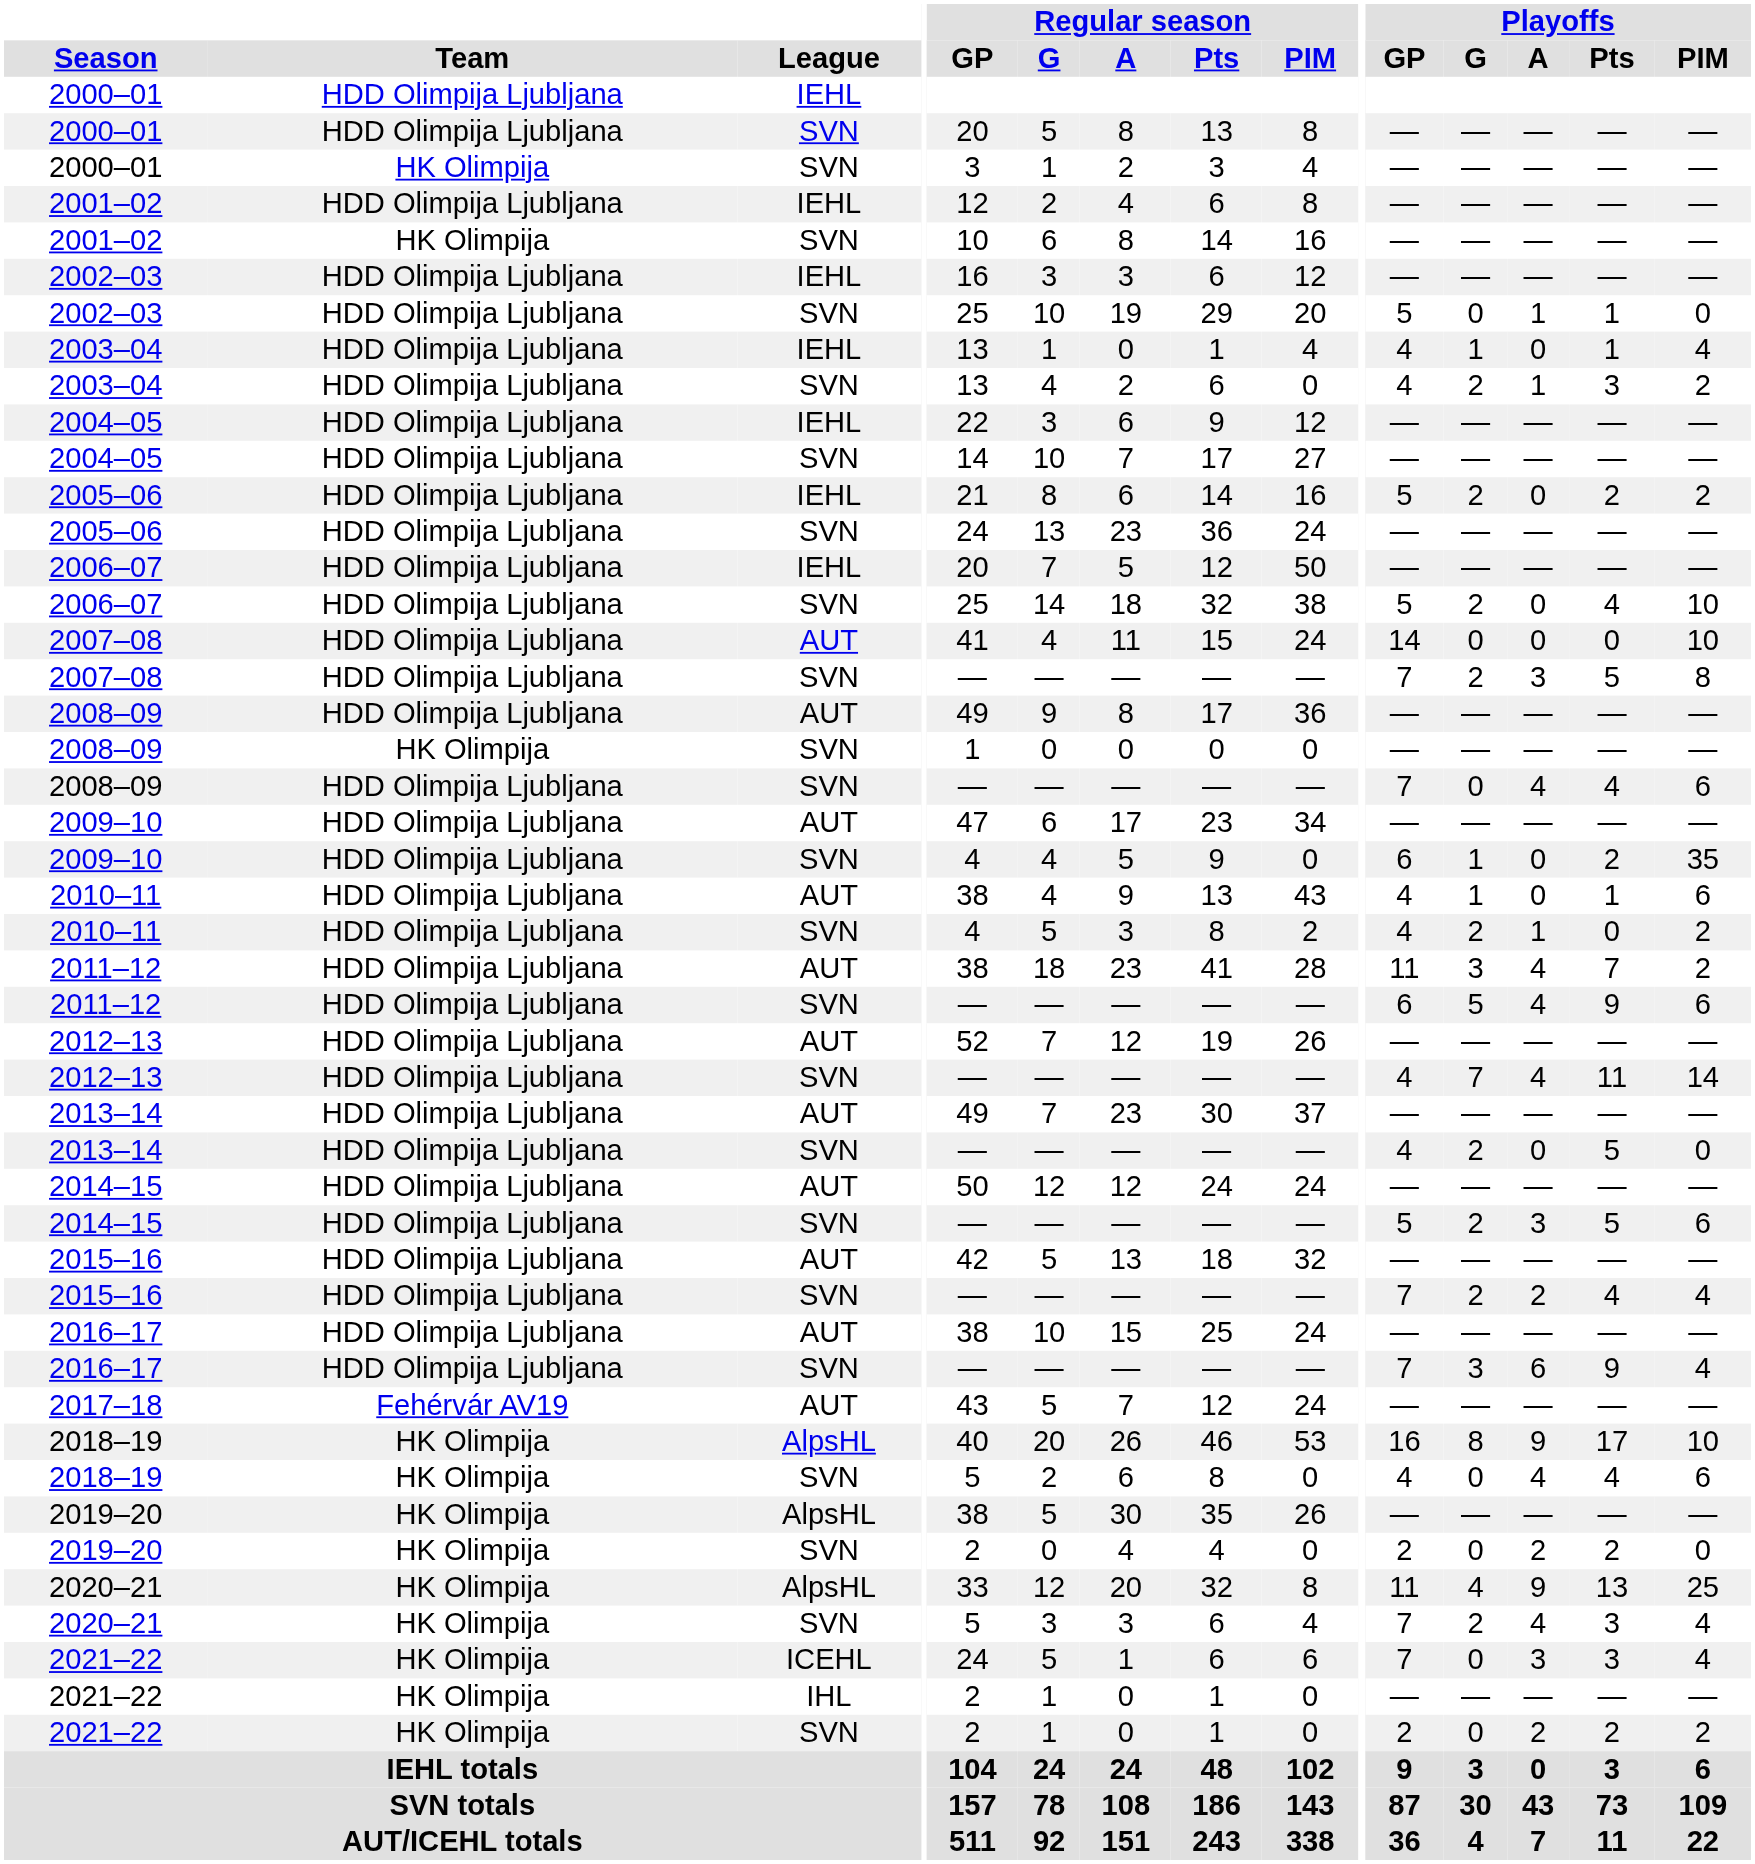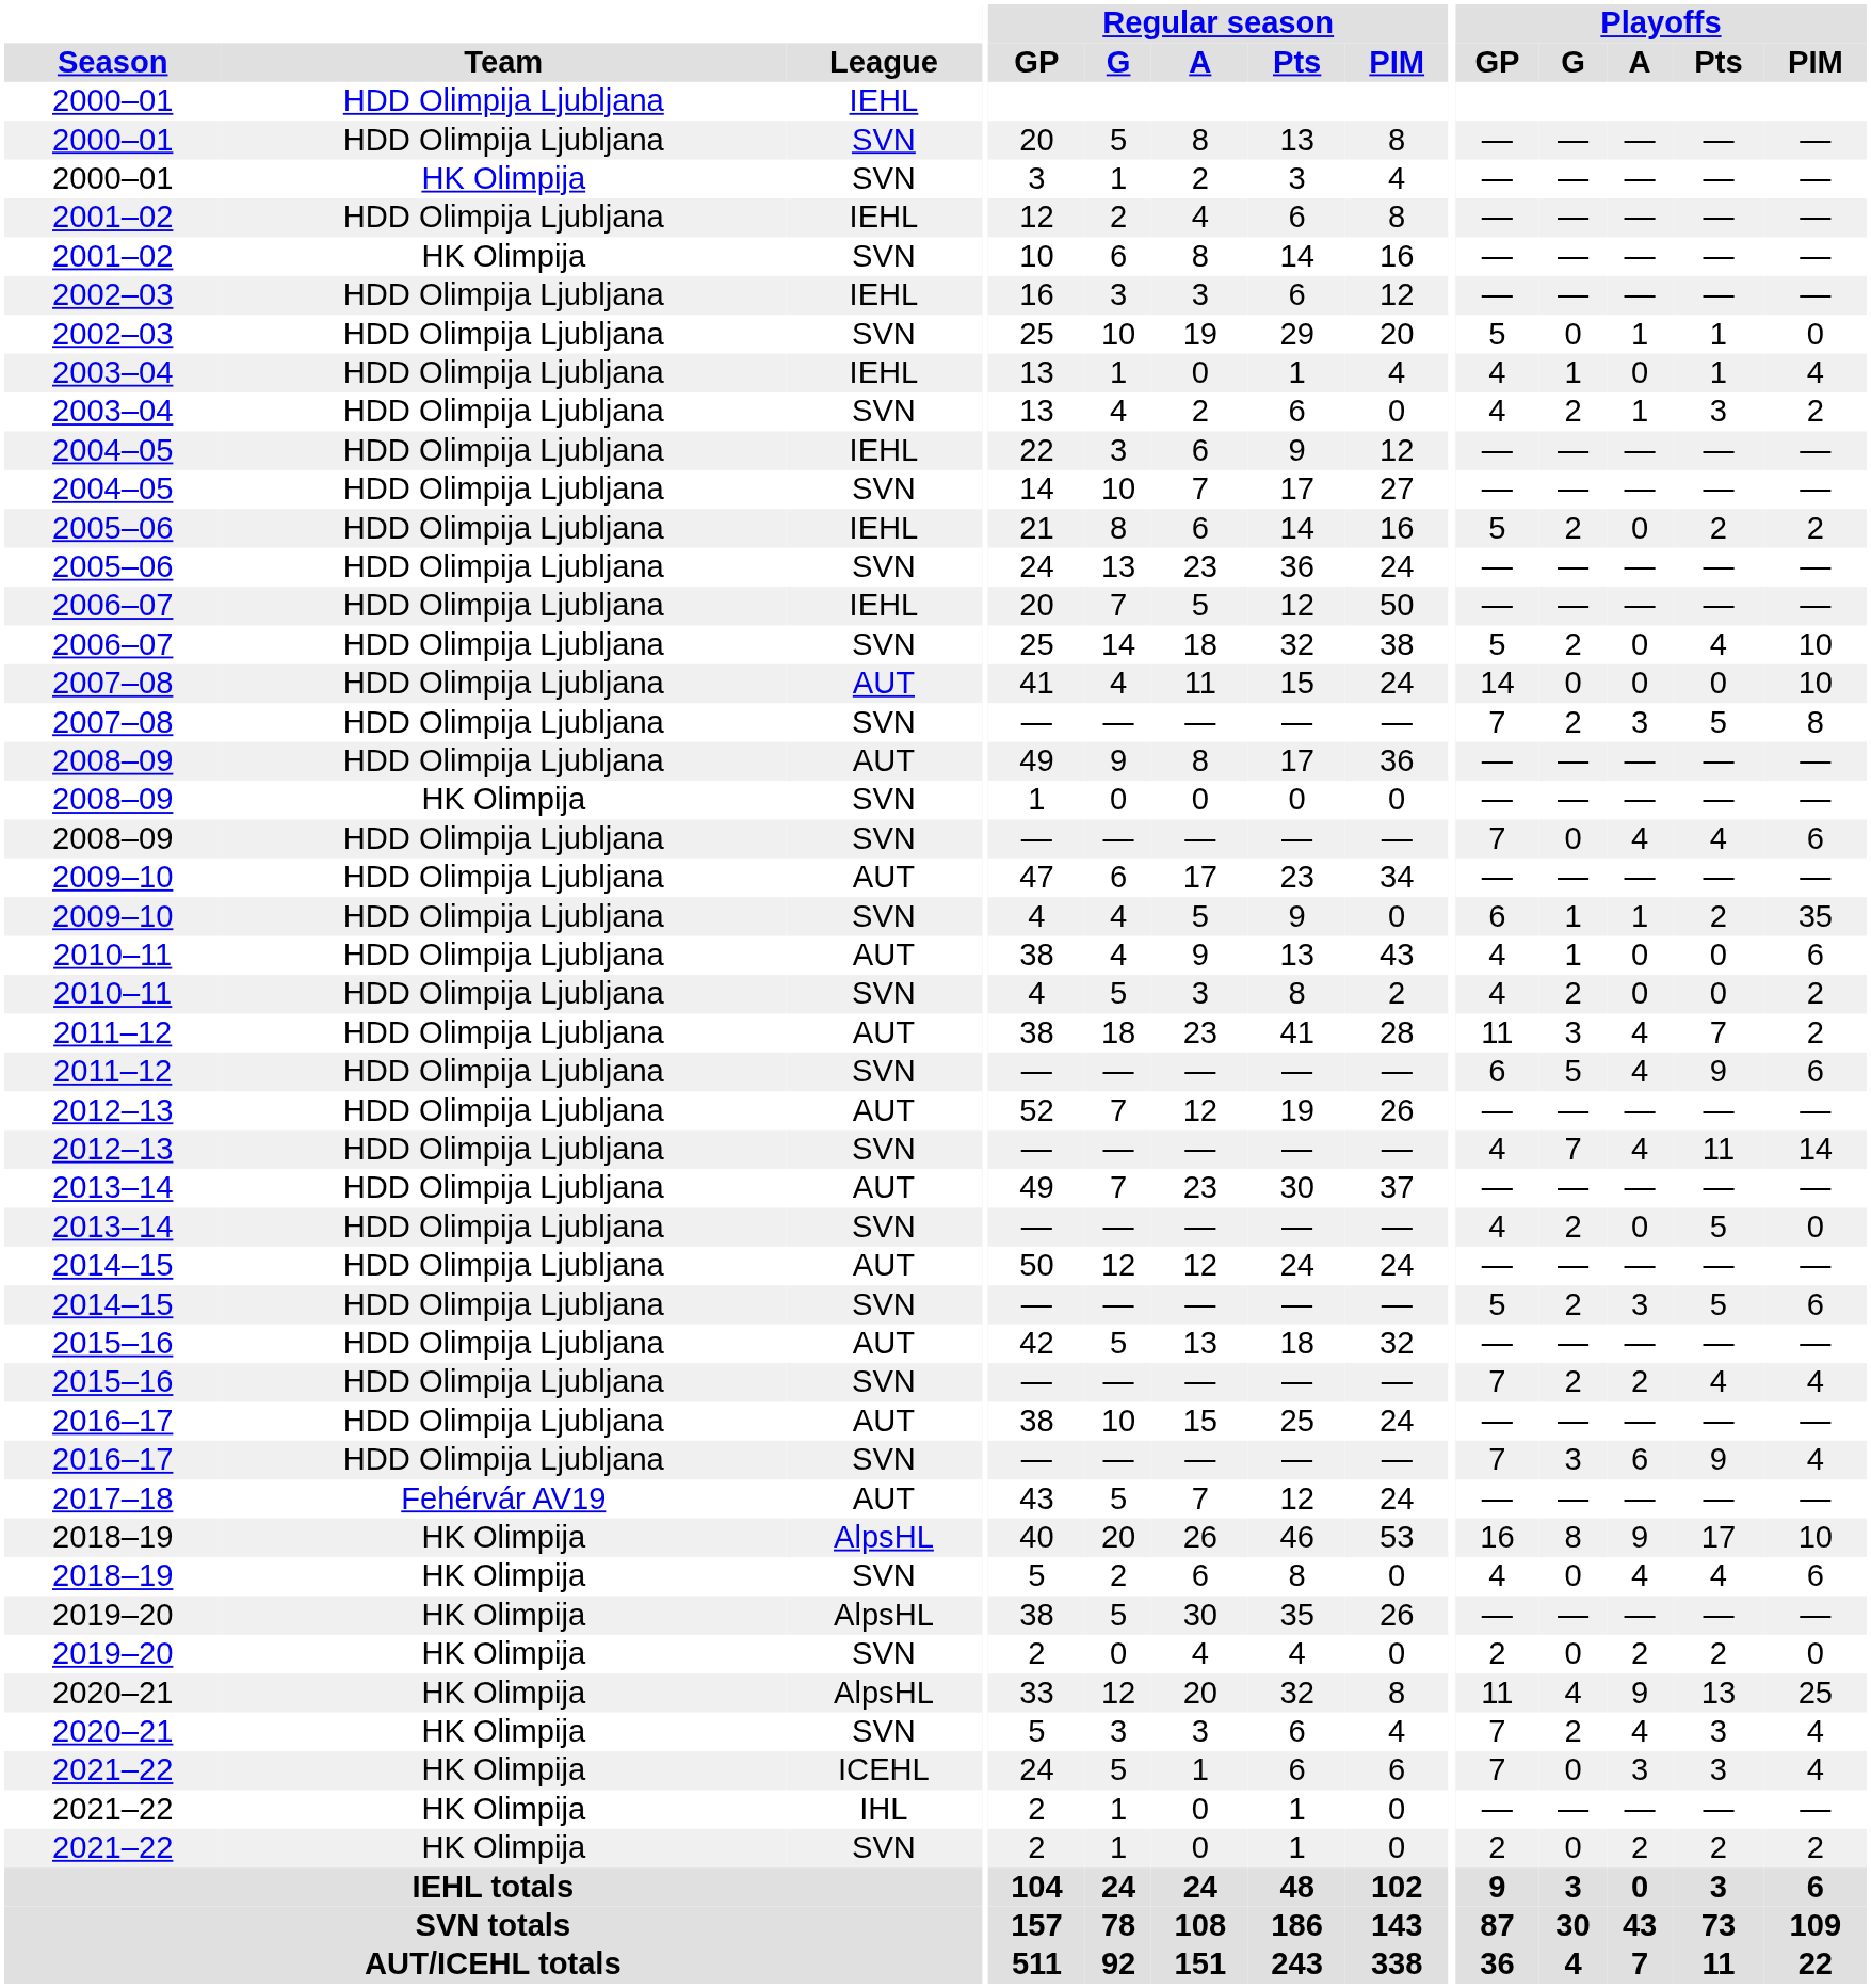2009–10 / SVN | Playoffs / A: 0 -> 1
2010–11 / AUT | Playoffs / Pts: 1 -> 0
2010–11 / SVN | Playoffs / A: 1 -> 0
